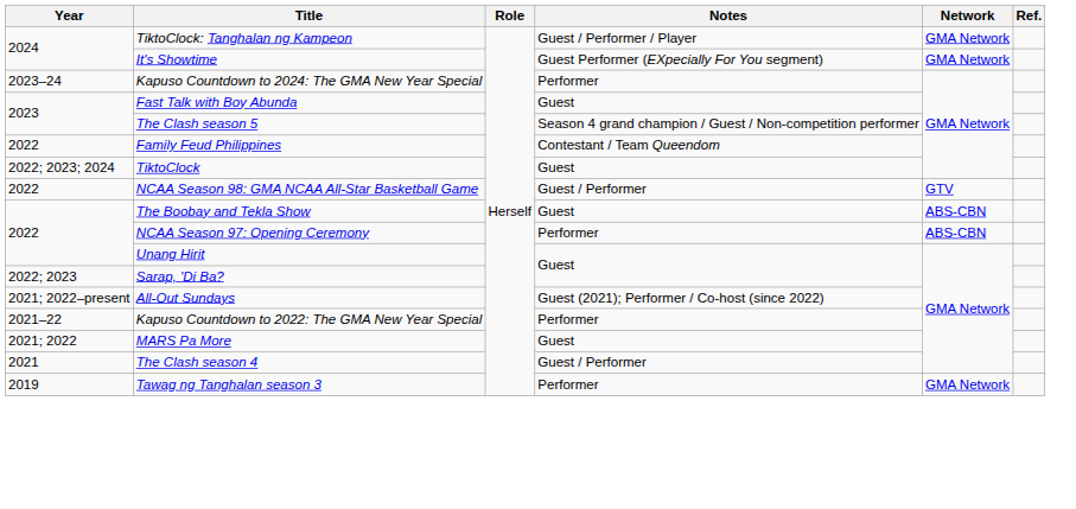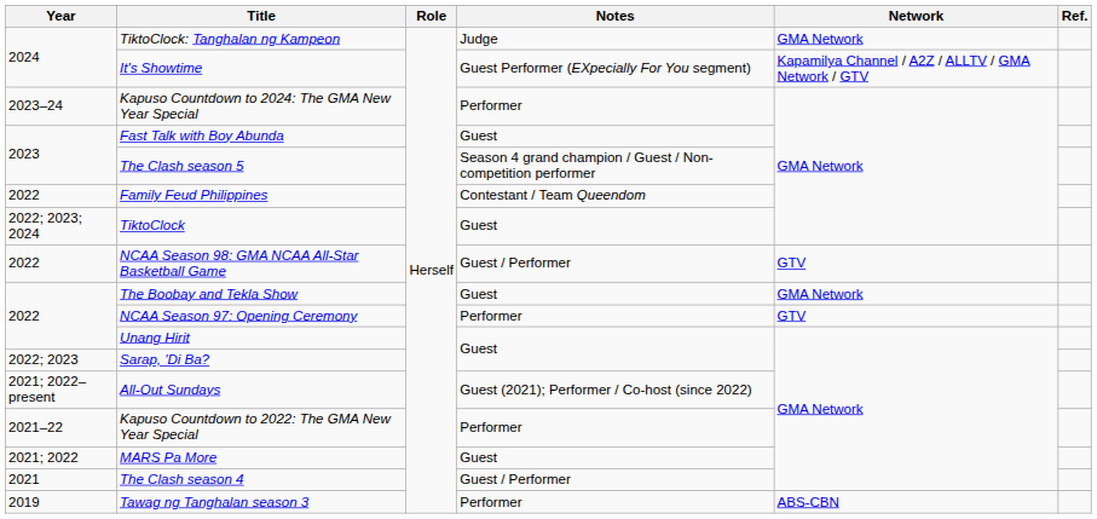TiktoClock: Tanghalan ng Kampeon | Notes: Guest / Performer / Player -> Judge
It's Showtime | Network: GMA Network -> Kapamilya Channel / A2Z / ALLTV / GMA Network / GTV
The Boobay and Tekla Show | Network: ABS-CBN -> GMA Network
NCAA Season 97: Opening Ceremony | Network: ABS-CBN -> GTV
Tawag ng Tanghalan season 3 | Network: GMA Network -> ABS-CBN
